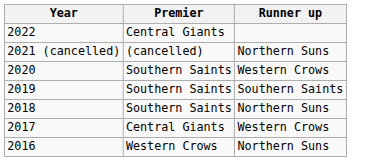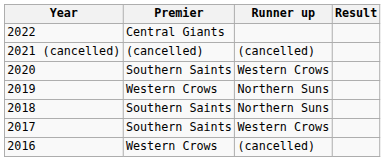+ column: Result
2021 (cancelled) | Runner up: Northern Suns -> (cancelled)
2019 | Premier: Southern Saints -> Western Crows
2019 | Runner up: Southern Saints -> Northern Suns
2017 | Premier: Central Giants -> Southern Saints
2016 | Runner up: Northern Suns -> (cancelled)
